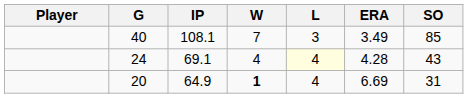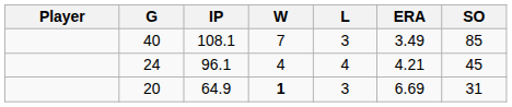24 | IP: 69.1 -> 96.1
24 | L: lightyellow background -> no background
24 | ERA: 4.28 -> 4.21
24 | SO: 43 -> 45
20 | L: 4 -> 3
